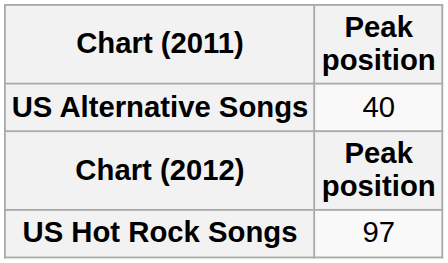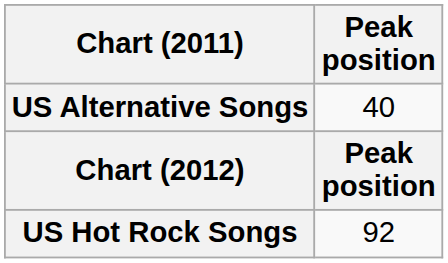US Hot Rock Songs | Peak position: 97 -> 92
